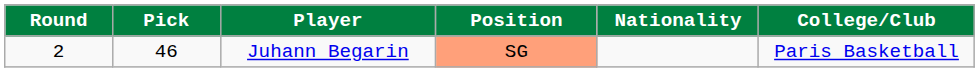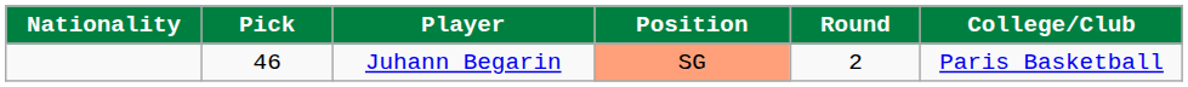columns swapped: Round <-> Nationality
